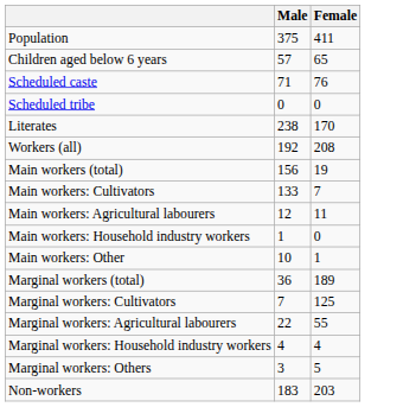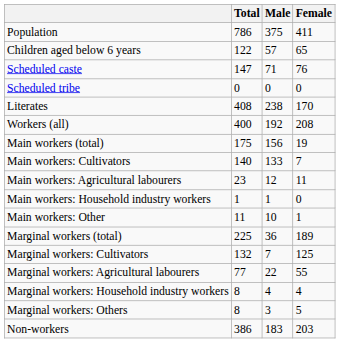+ column: Total | 786 | 122 | 147 | 0 | 408 | 400 | 175 | 140 | 23 | 1 | 11 | 225 | 132 | 77 | 8 | 8 | 386
